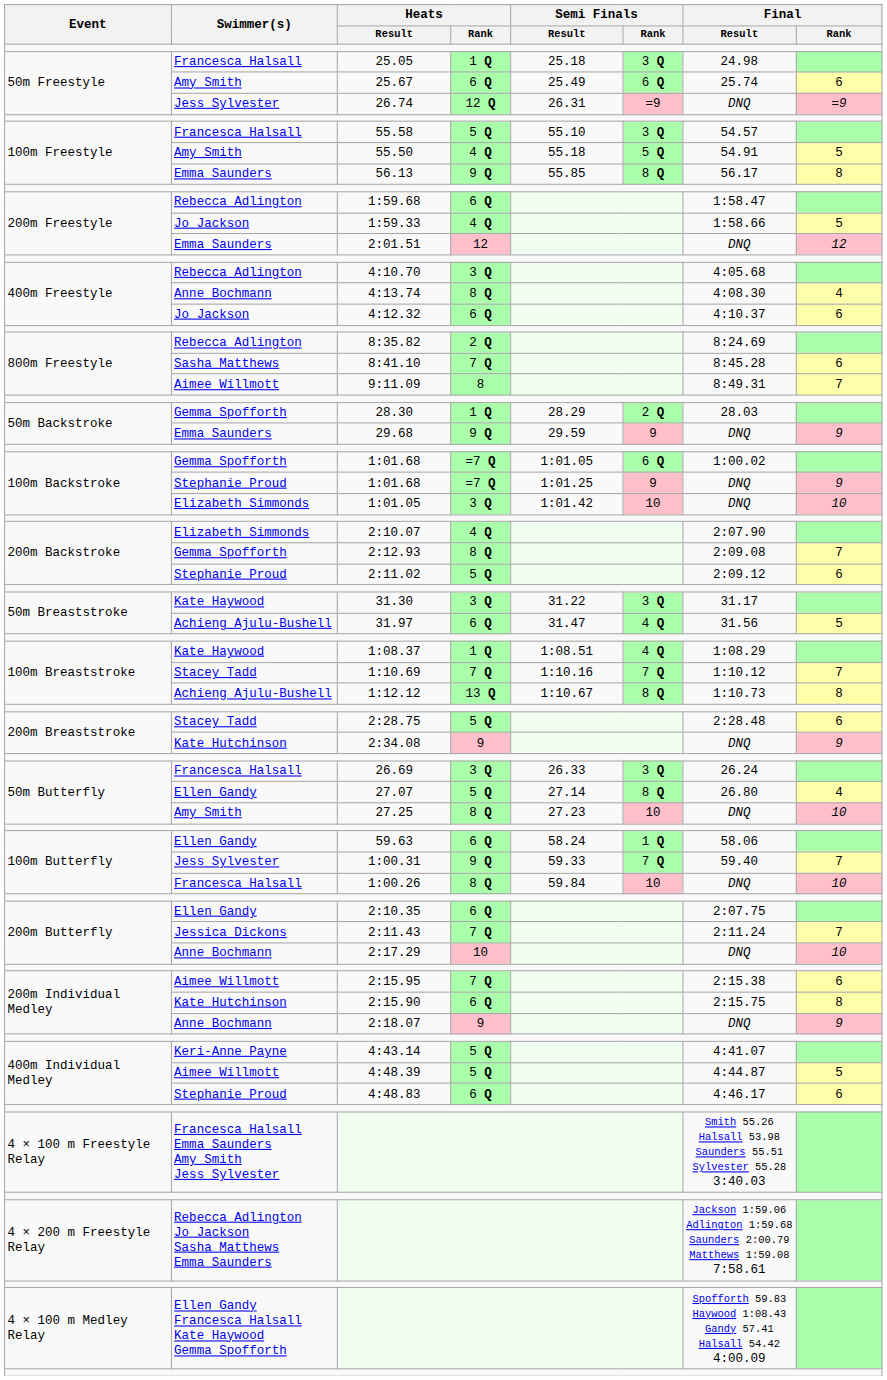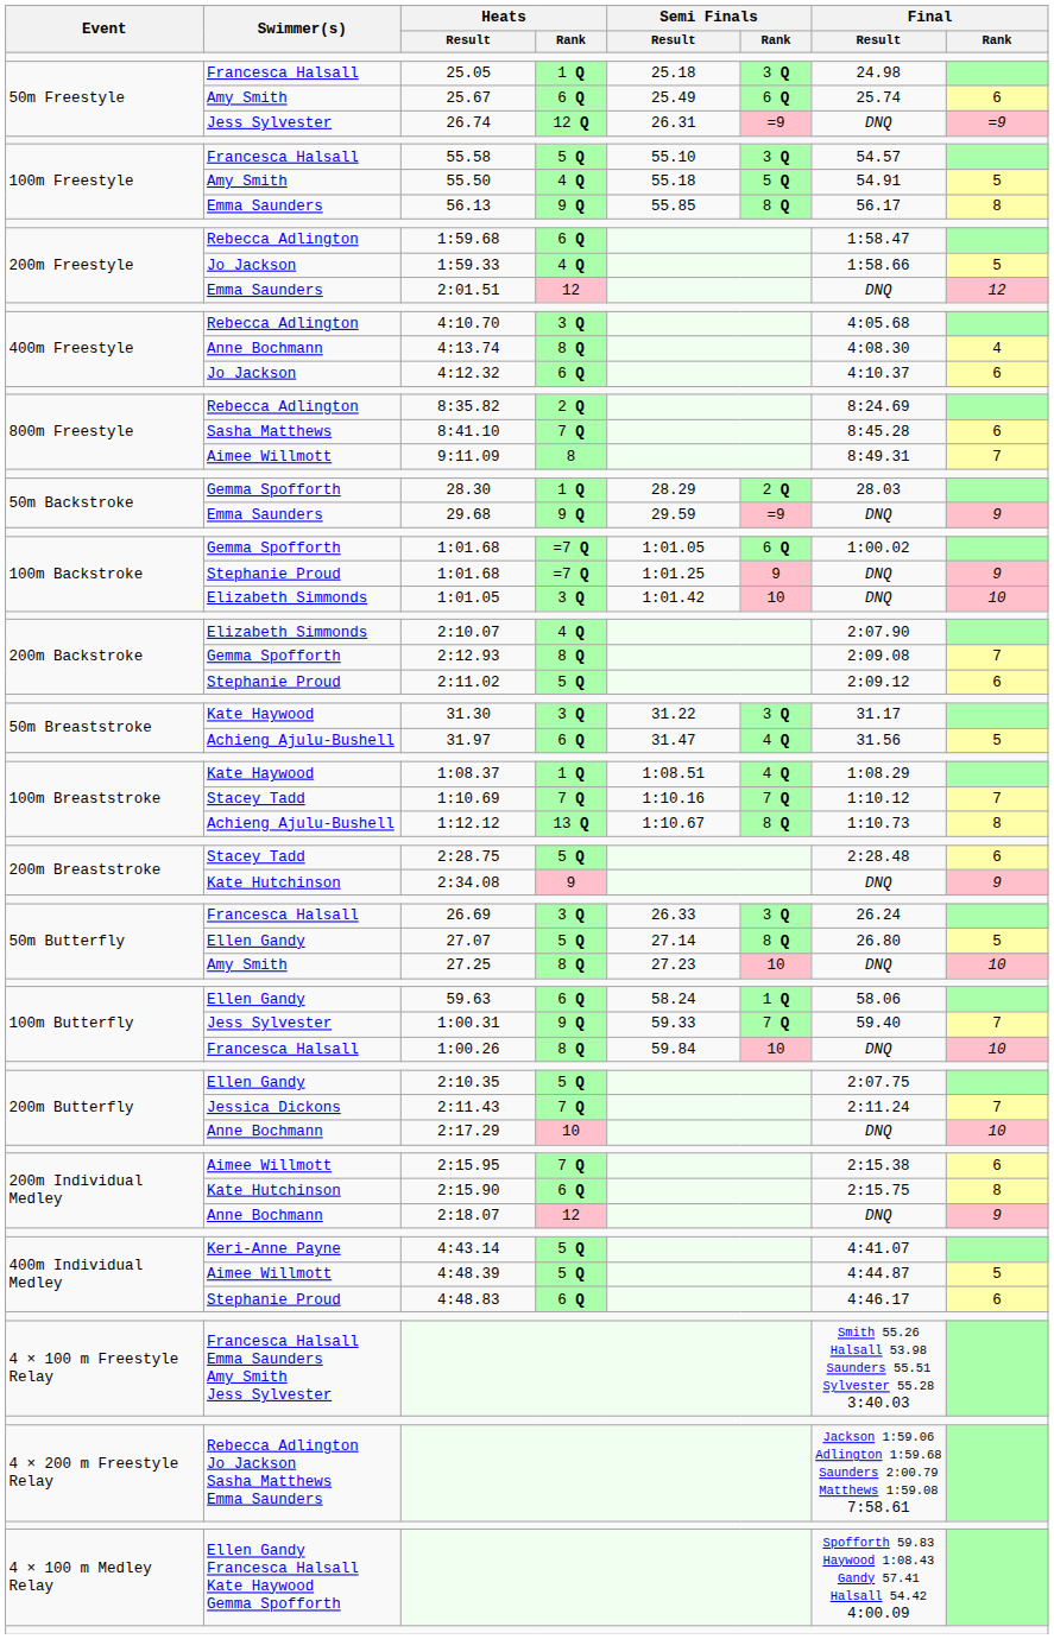29.68 | Semi Finals / Rank: 9 -> =9
27.07 | Final / Rank: 4 -> 5
2:10.35 | Heats / Rank: 6 Q -> 5 Q
2:18.07 | Heats / Rank: 9 -> 12
